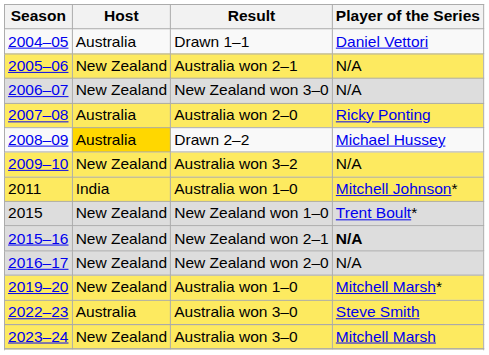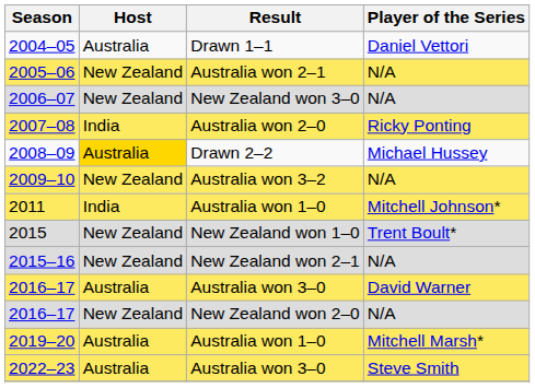2007–08 | Host: Australia -> India
2015–16 | Player of the Series: bold -> normal
+ row: 2016–17 | Australia | Australia won 3–0 | David Warner
2019–20 | Host: New Zealand -> Australia
- row: 2023–24 | New Zealand | Australia won 3–0 | Mitchell Marsh
